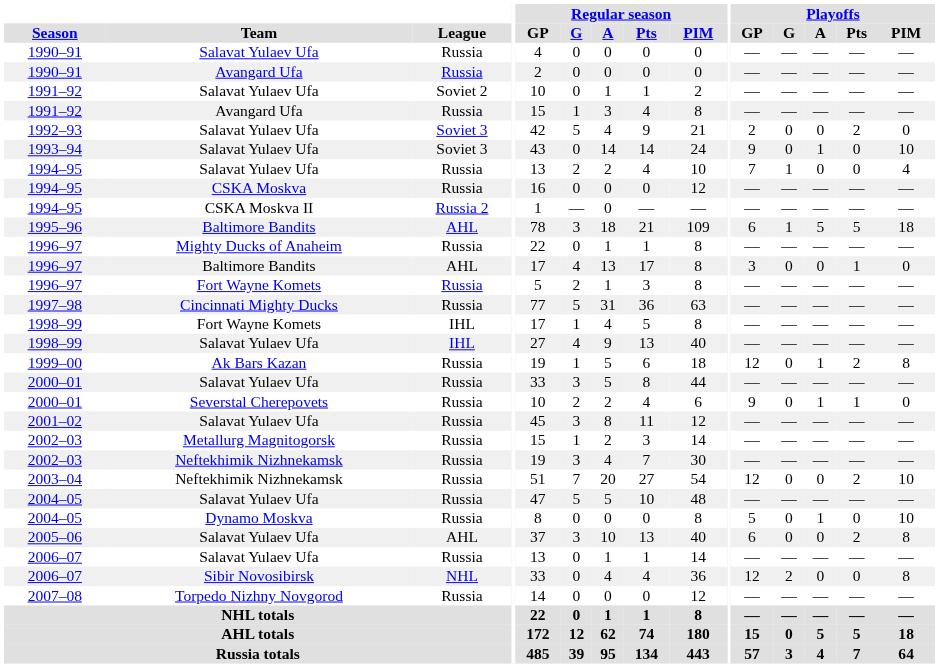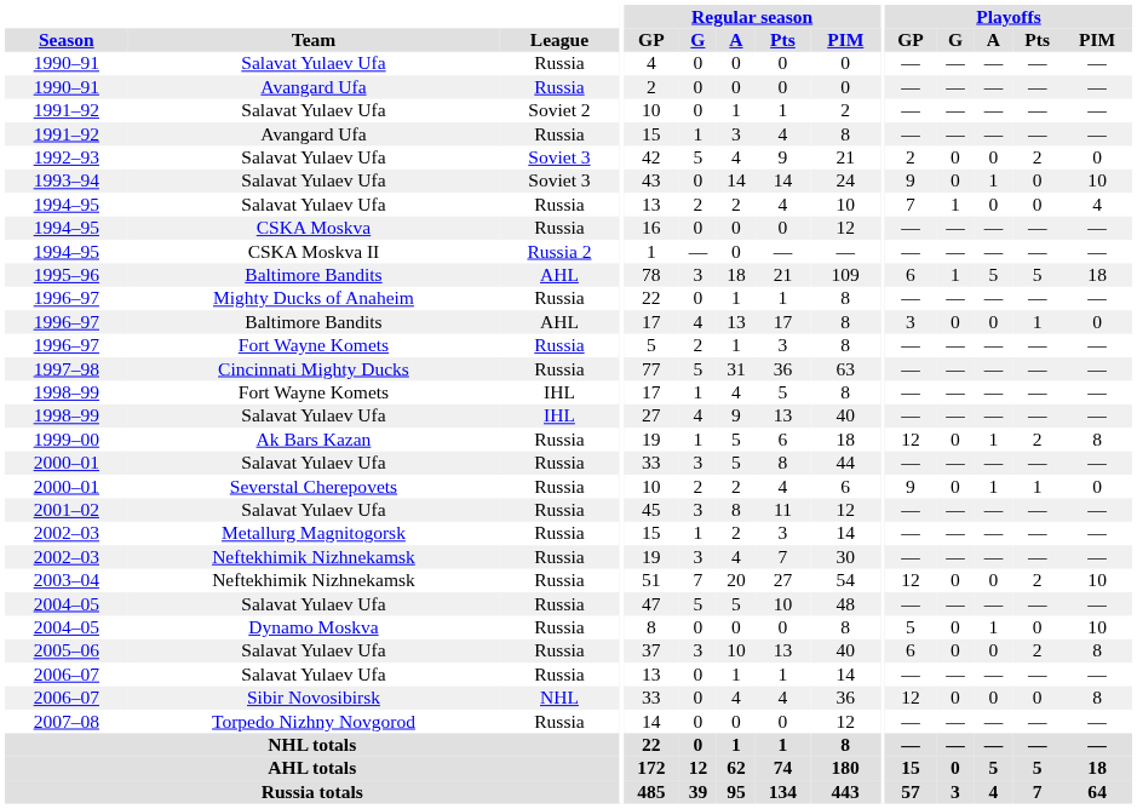2005–06 | League: AHL -> Russia
2006–07 / Sibir Novosibirsk | Playoffs / G: 2 -> 0
